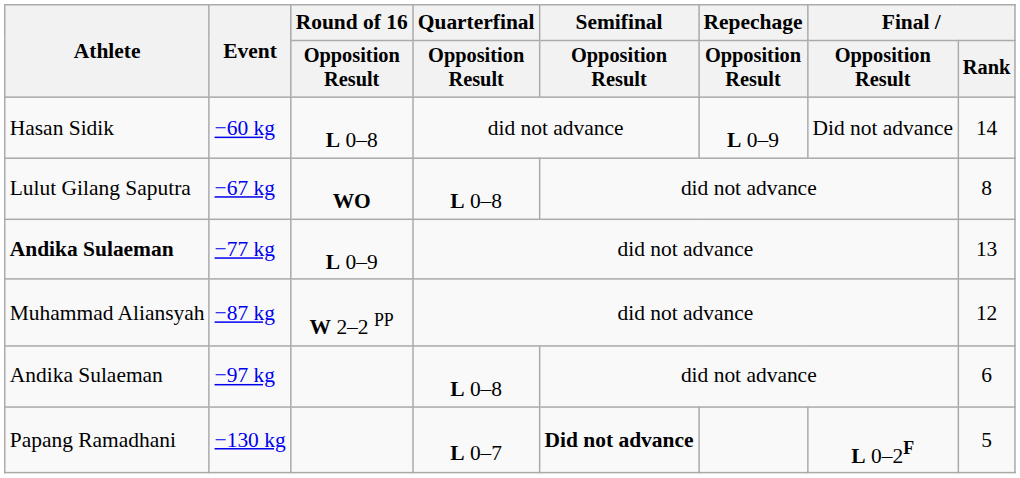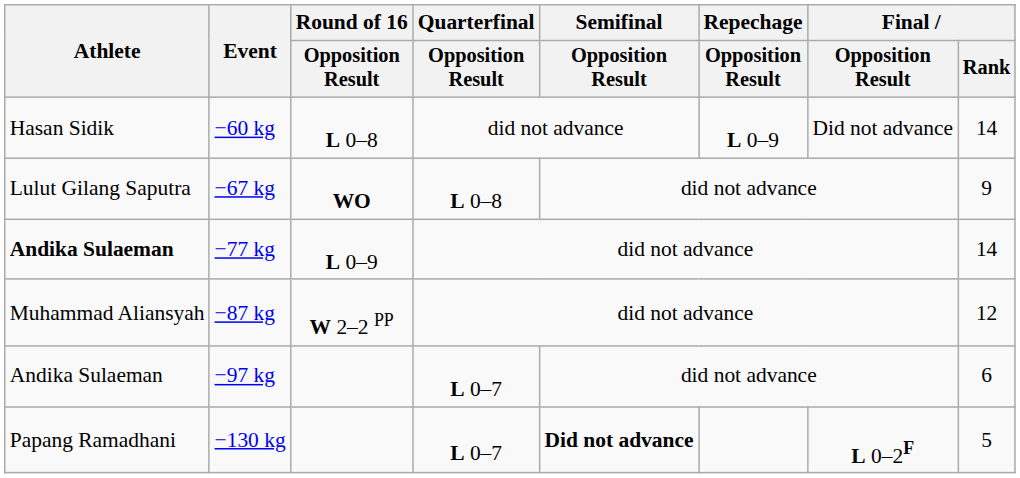−67 kg | Final / Rank: 8 -> 9
−77 kg | Final / Rank: 13 -> 14
−97 kg | Quarterfinal / Opposition Result: L 0–8 -> L 0–7
